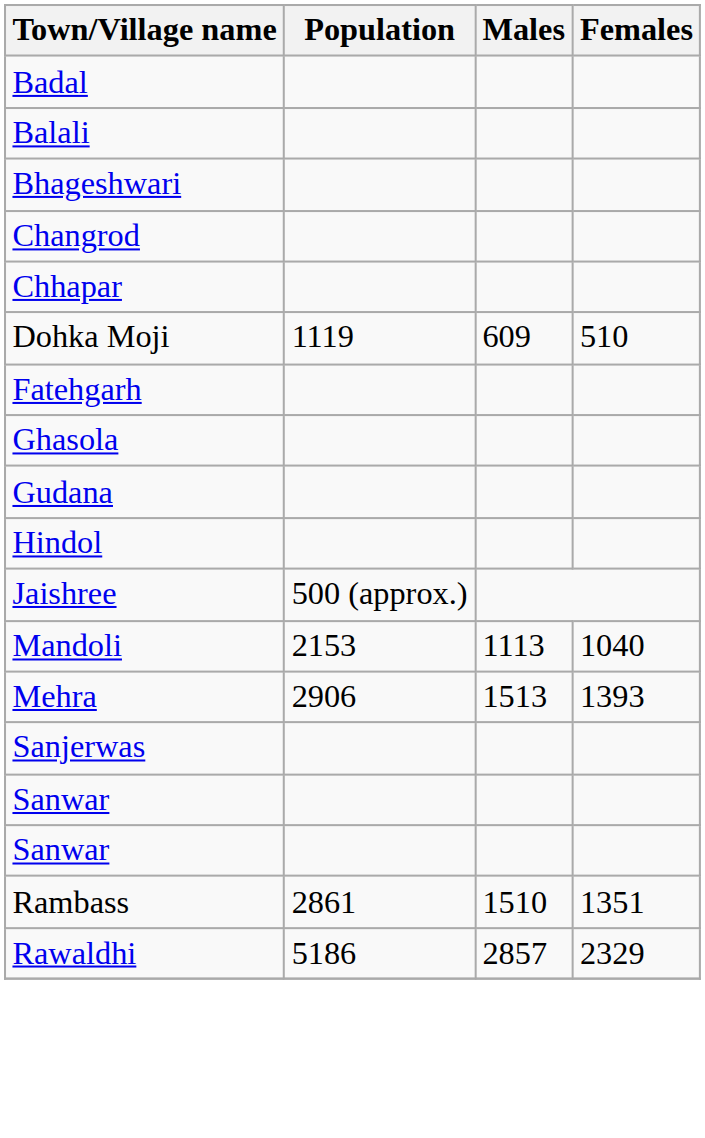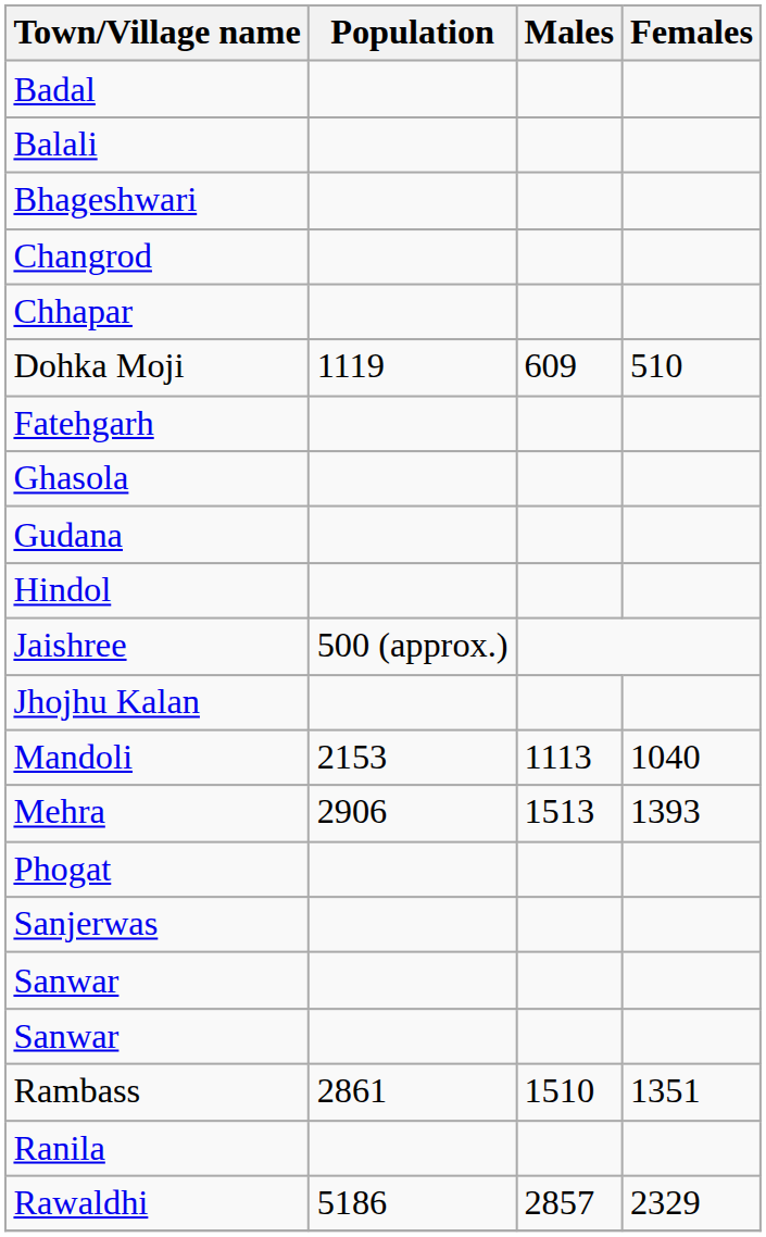+ row: Jhojhu Kalan
+ row: Phogat
+ row: Ranila
